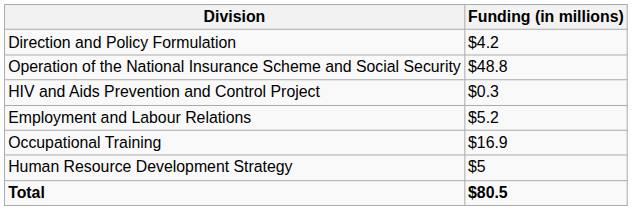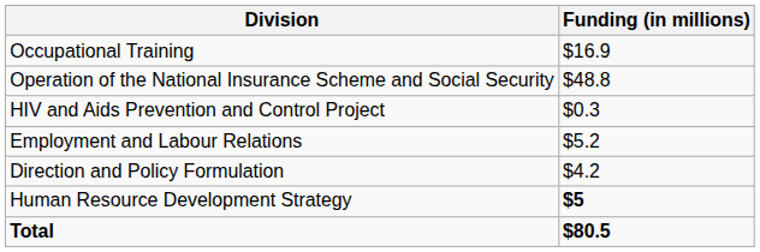rows swapped: Direction and Policy Formulation <-> Occupational Training
Human Resource Development Strategy | Funding (in millions): normal -> bold
